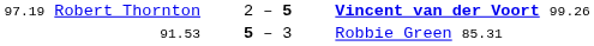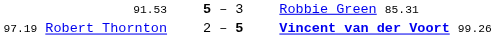rows swapped: 97.19 Robert Thornton <-> 91.53
